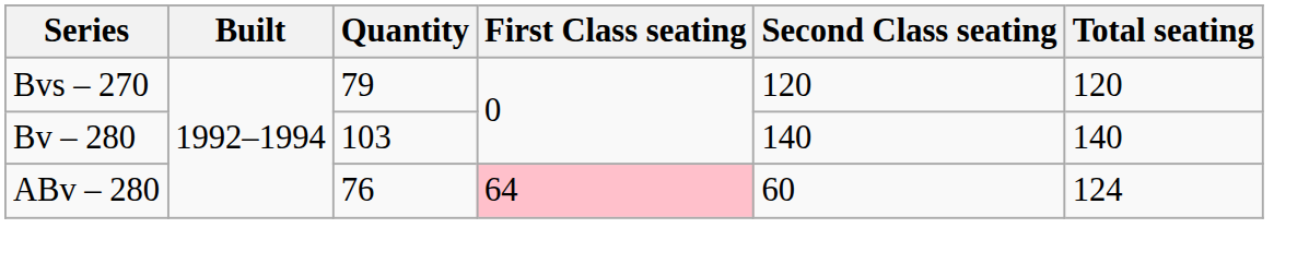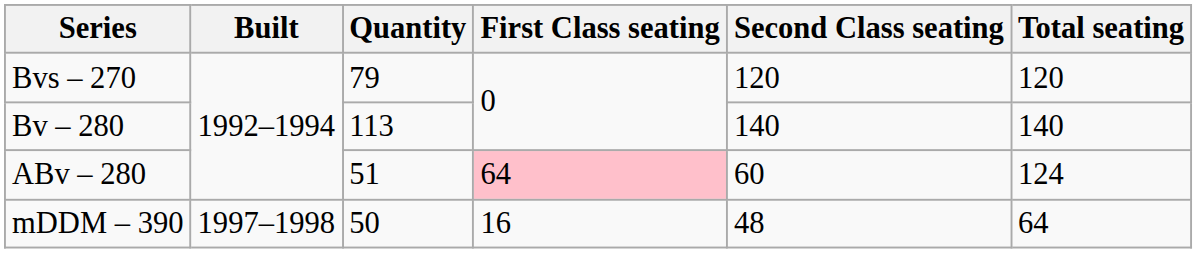Bv – 280 | Quantity: 103 -> 113
ABv – 280 | Quantity: 76 -> 51
+ row: mDDM – 390 | 1997–1998 | 50 | 16 | 48 | 64
